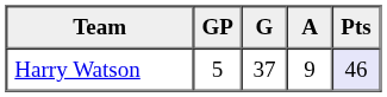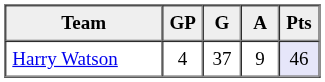Harry Watson | GP: 5 -> 4
